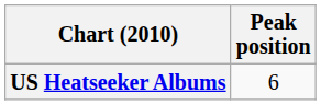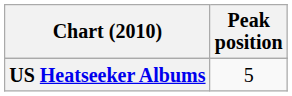US Heatseeker Albums | Peak position: 6 -> 5
